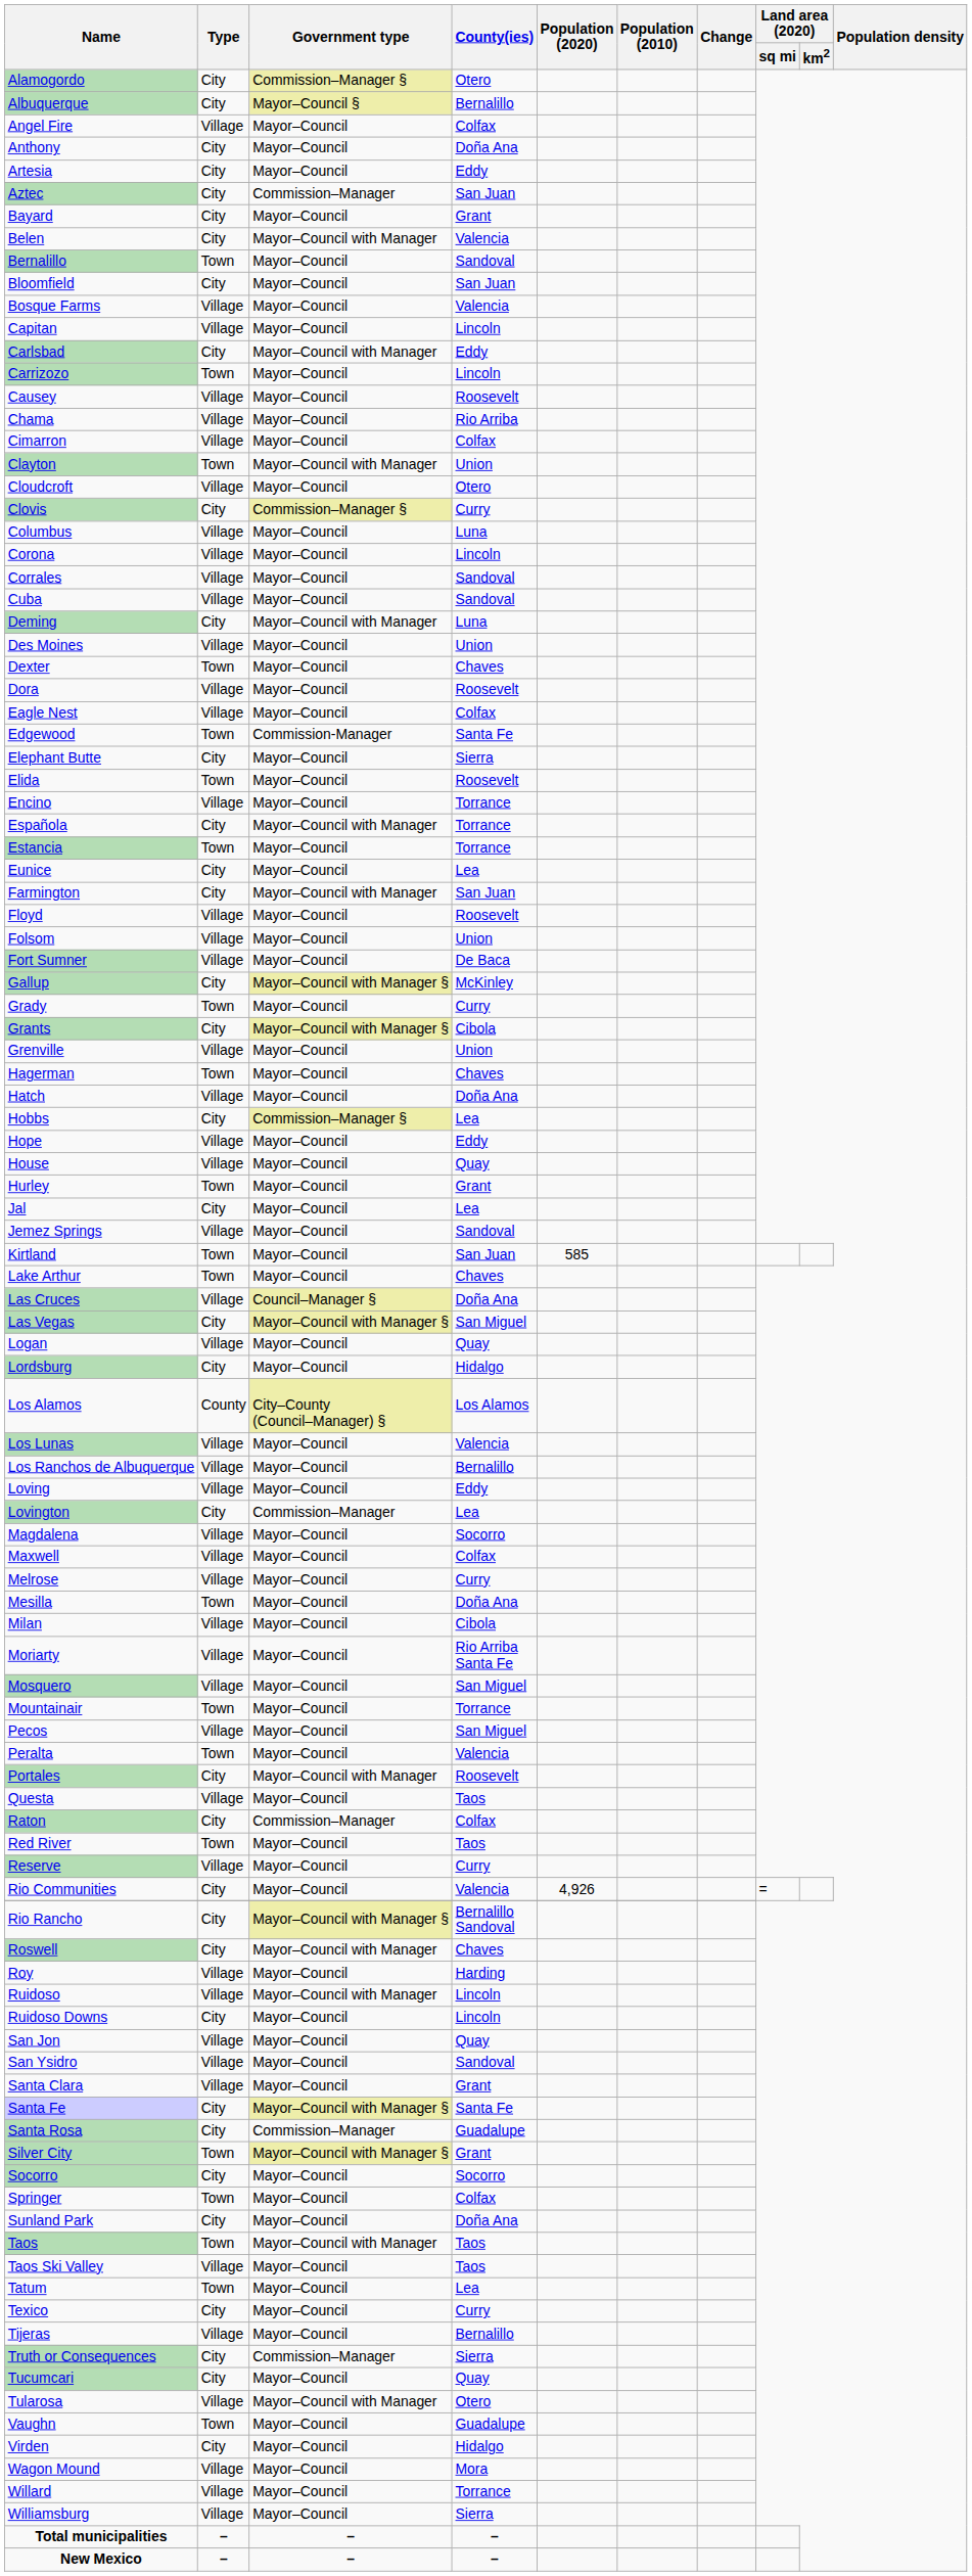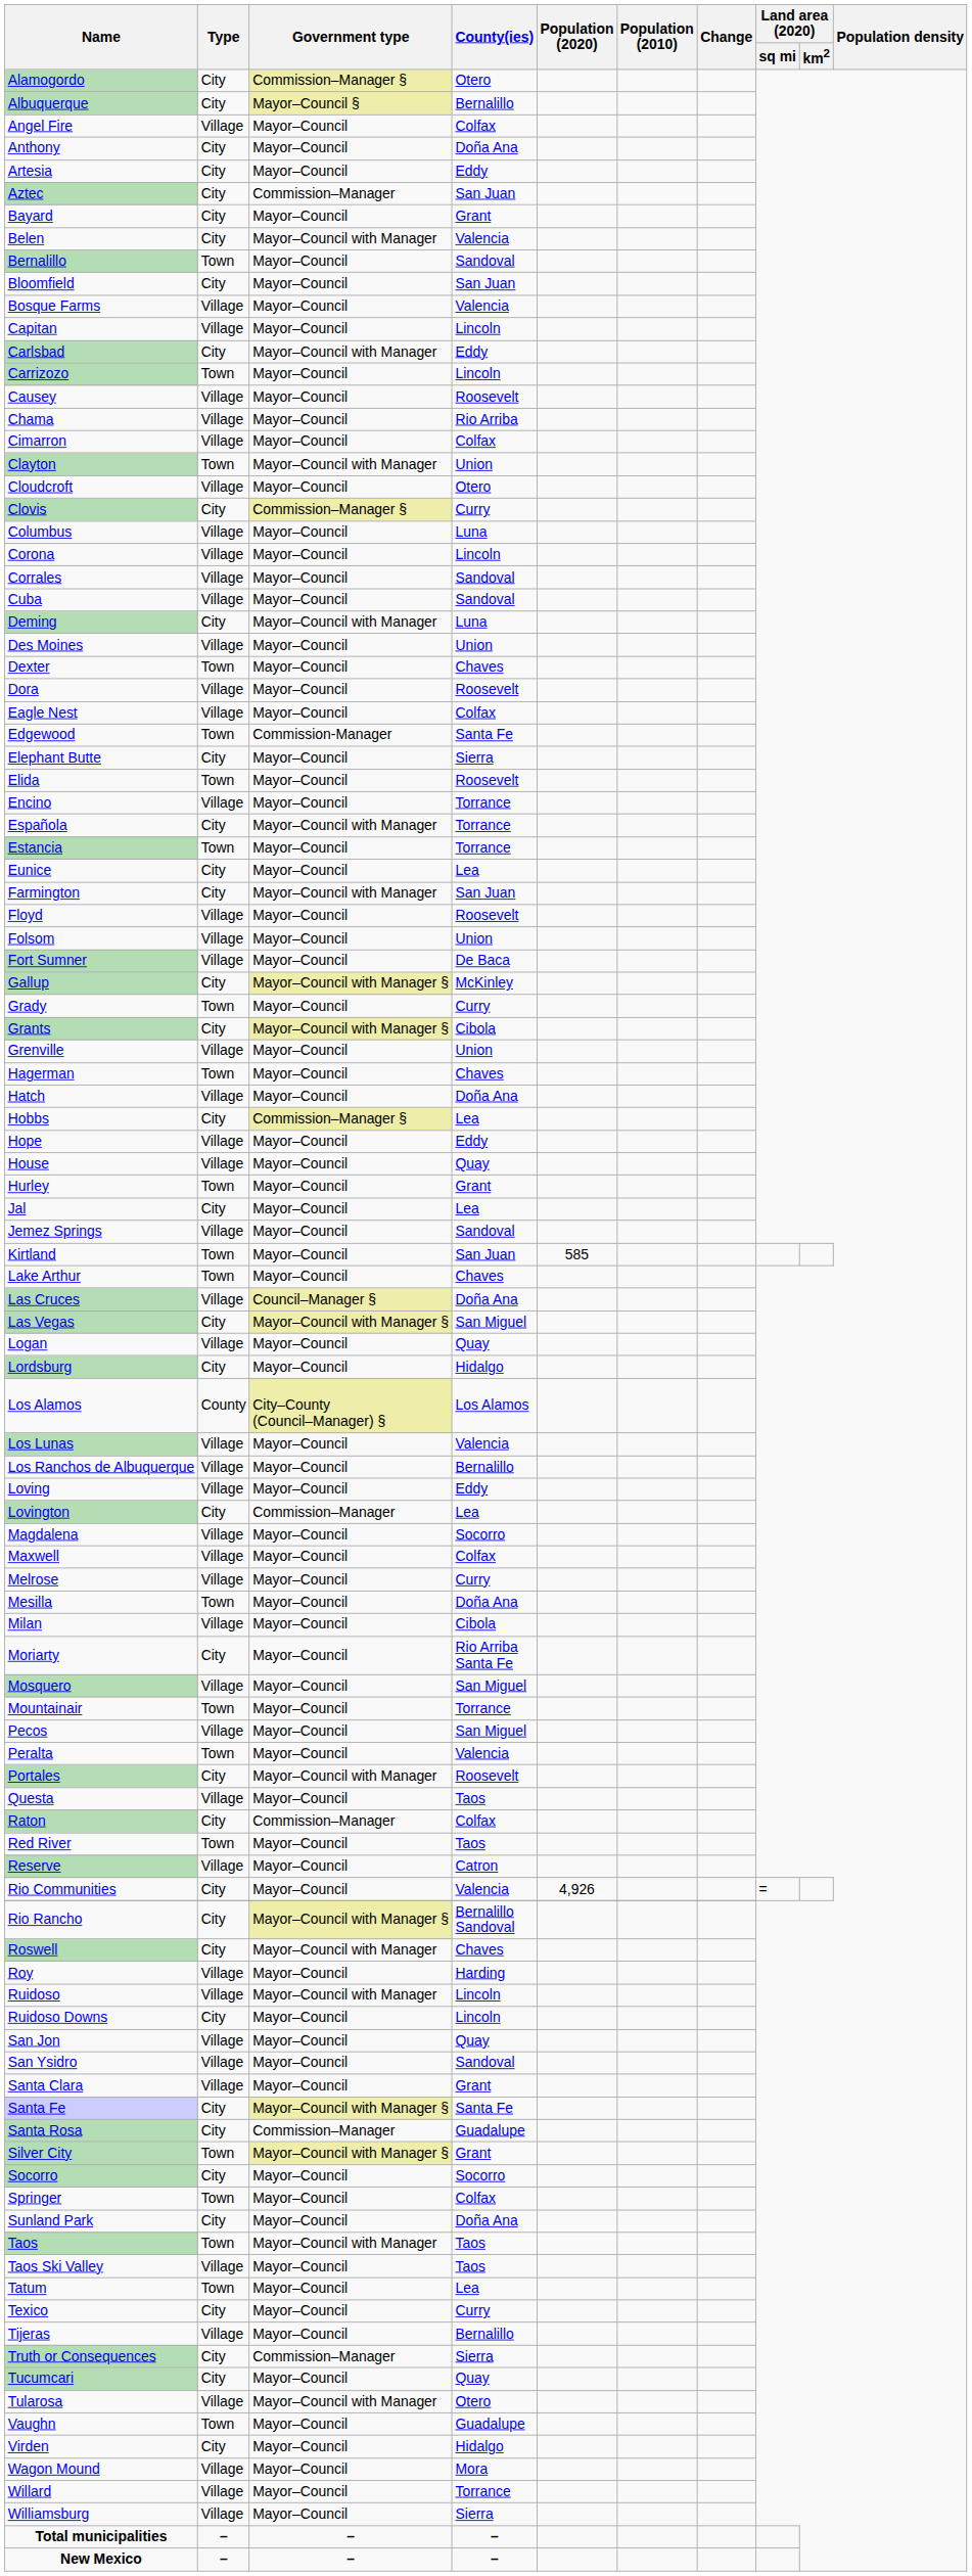Moriarty | Type: Village -> City
Reserve | County(ies): Curry -> Catron
